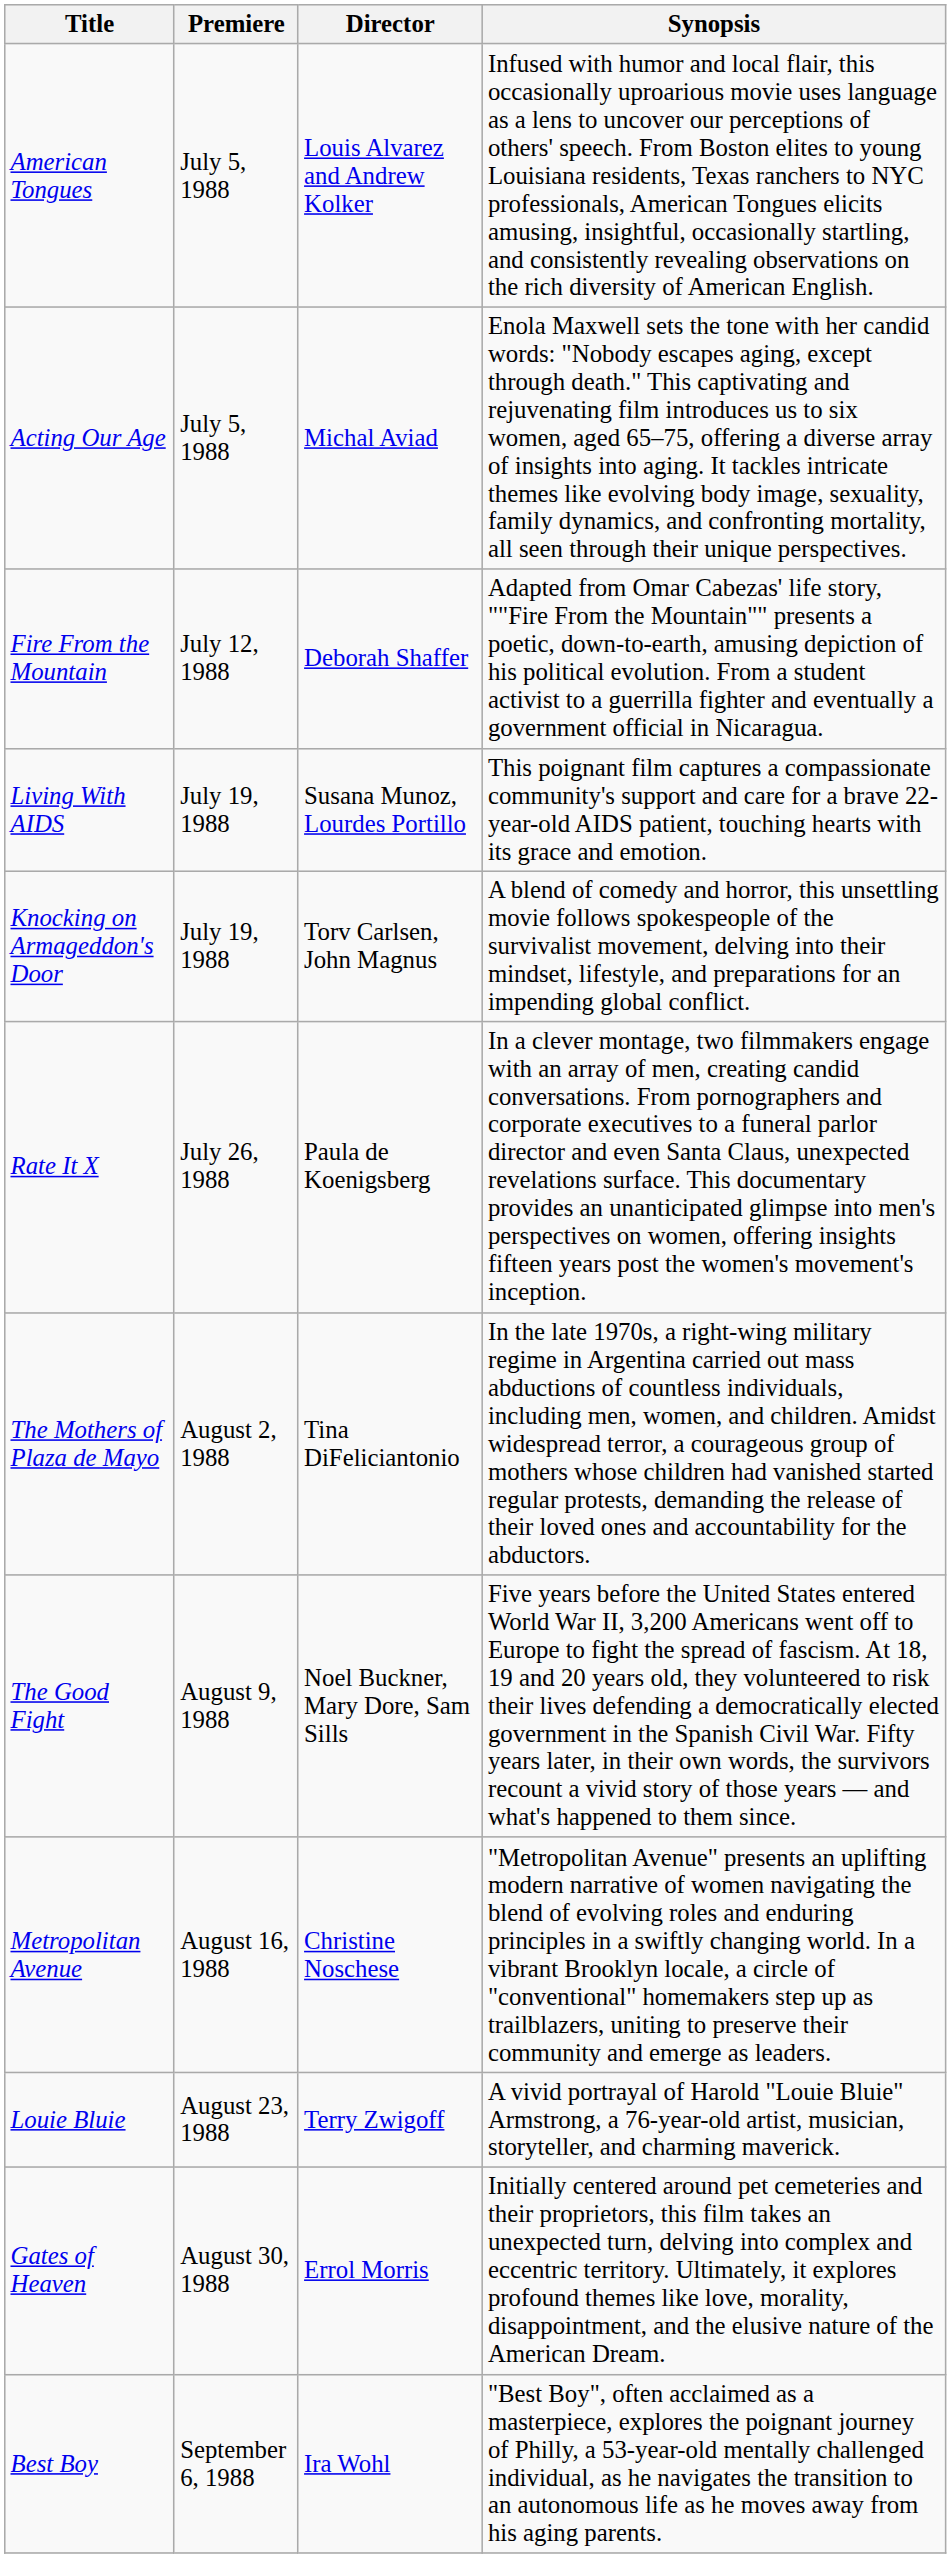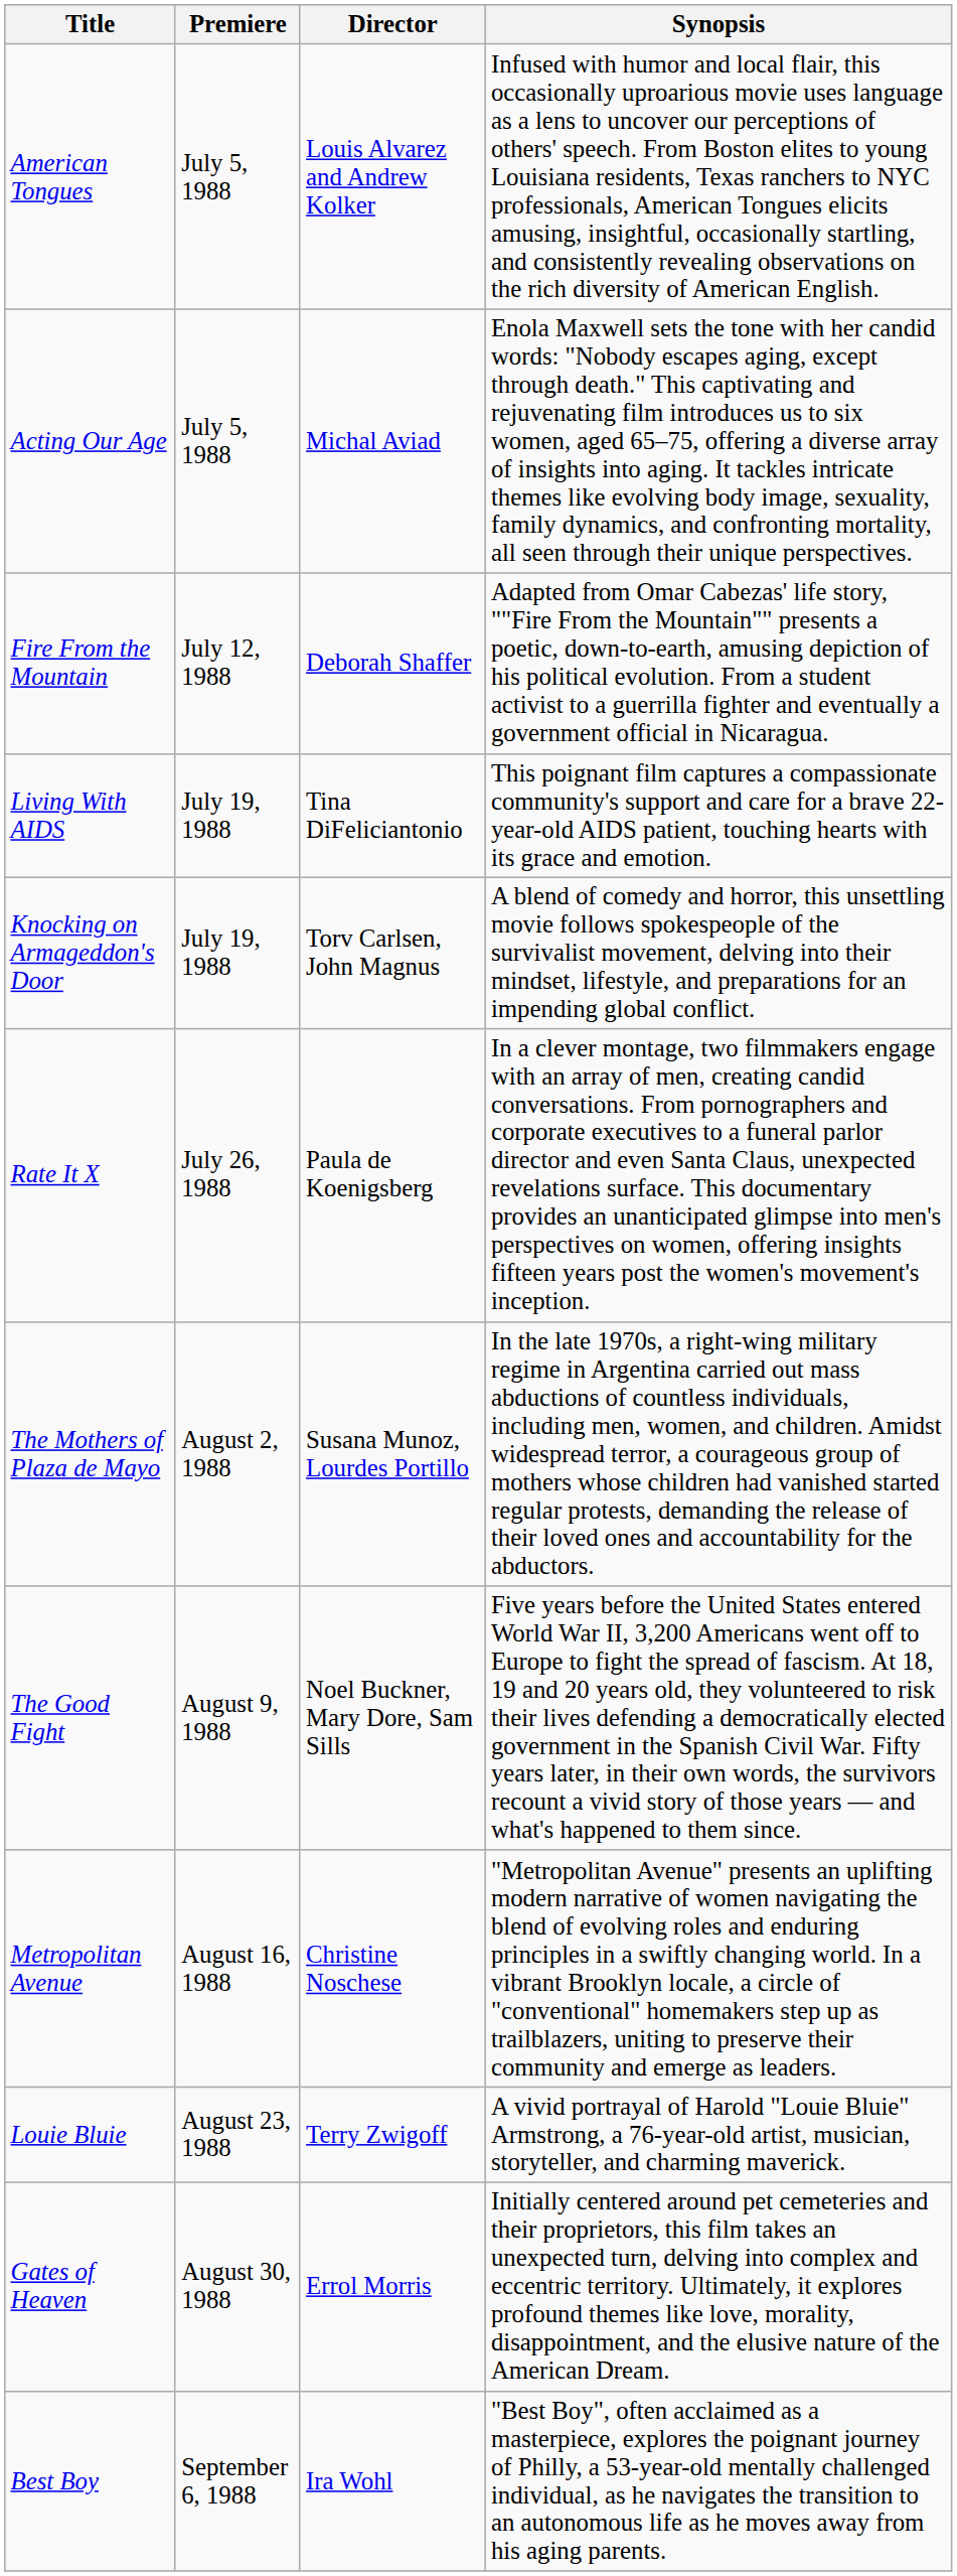Living With AIDS | Director: Susana Munoz, Lourdes Portillo -> Tina DiFeliciantonio
The Mothers of Plaza de Mayo | Director: Tina DiFeliciantonio -> Susana Munoz, Lourdes Portillo
